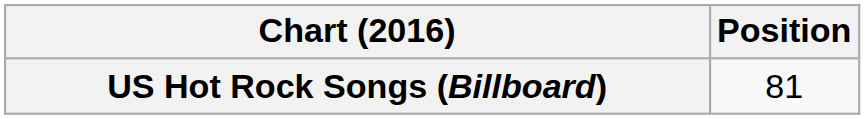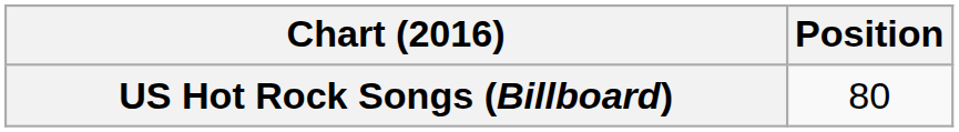US Hot Rock Songs (Billboard) | Position: 81 -> 80
